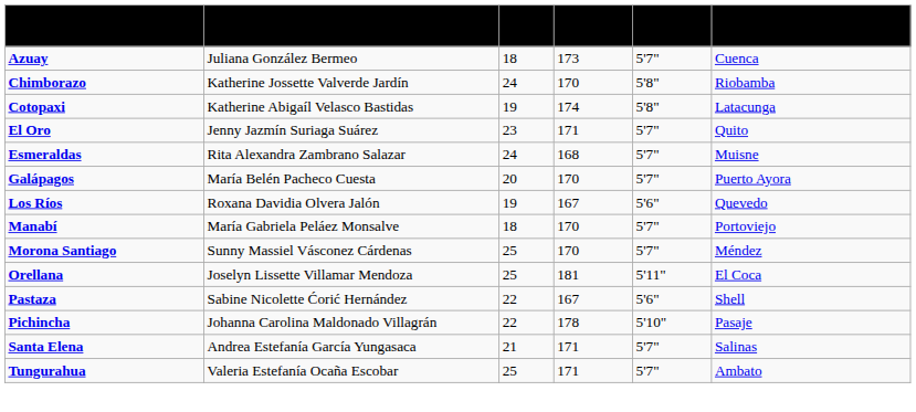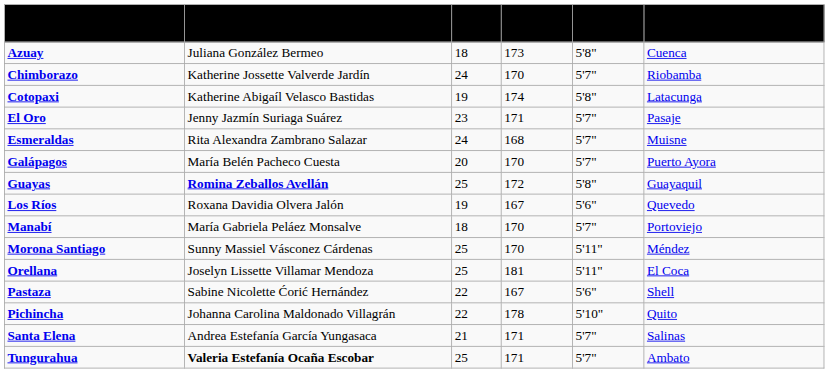Azuay | column 5: 5'7" -> 5'8"
Chimborazo | column 5: 5'8" -> 5'7"
El Oro | column 6: Quito -> Pasaje
+ row: Guayas | Romina Zeballos Avellán | 25 | 172 | 5'8" | Guayaquil
Morona Santiago | column 5: 5'7" -> 5'11"
Pichincha | column 6: Pasaje -> Quito
Tungurahua | column 2: normal -> bold
